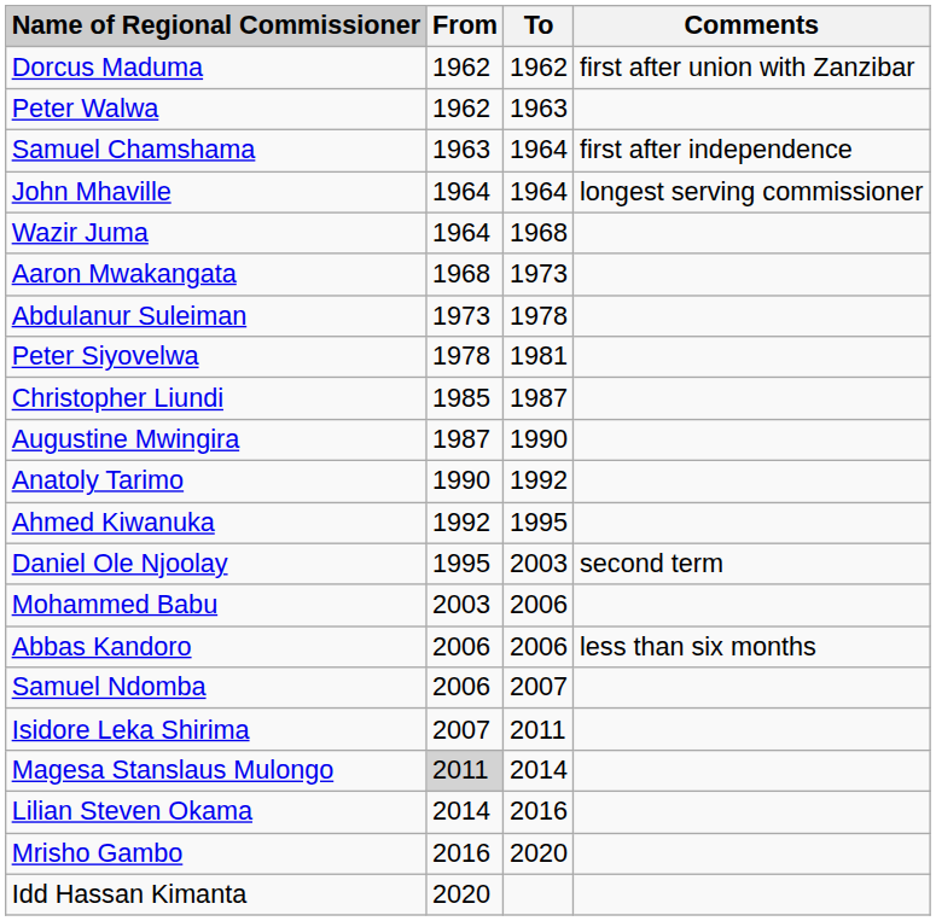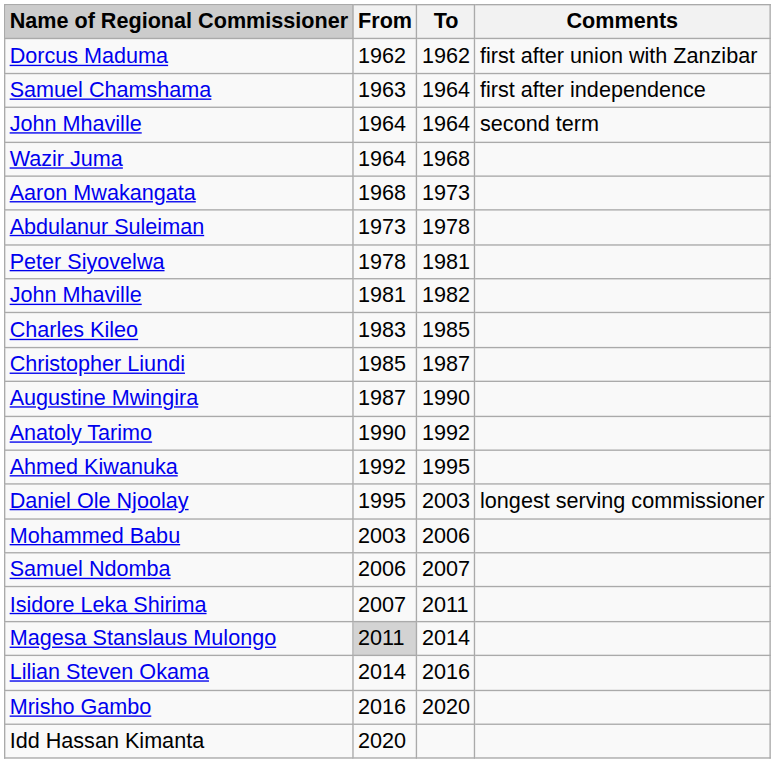- row: Peter Walwa | 1962 | 1963
John Mhaville / 1964 | Comments: longest serving commissioner -> second term
+ row: John Mhaville | 1981 | 1982
+ row: Charles Kileo | 1983 | 1985
Daniel Ole Njoolay | Comments: second term -> longest serving commissioner
- row: Abbas Kandoro | 2006 | 2006 | less than six months
